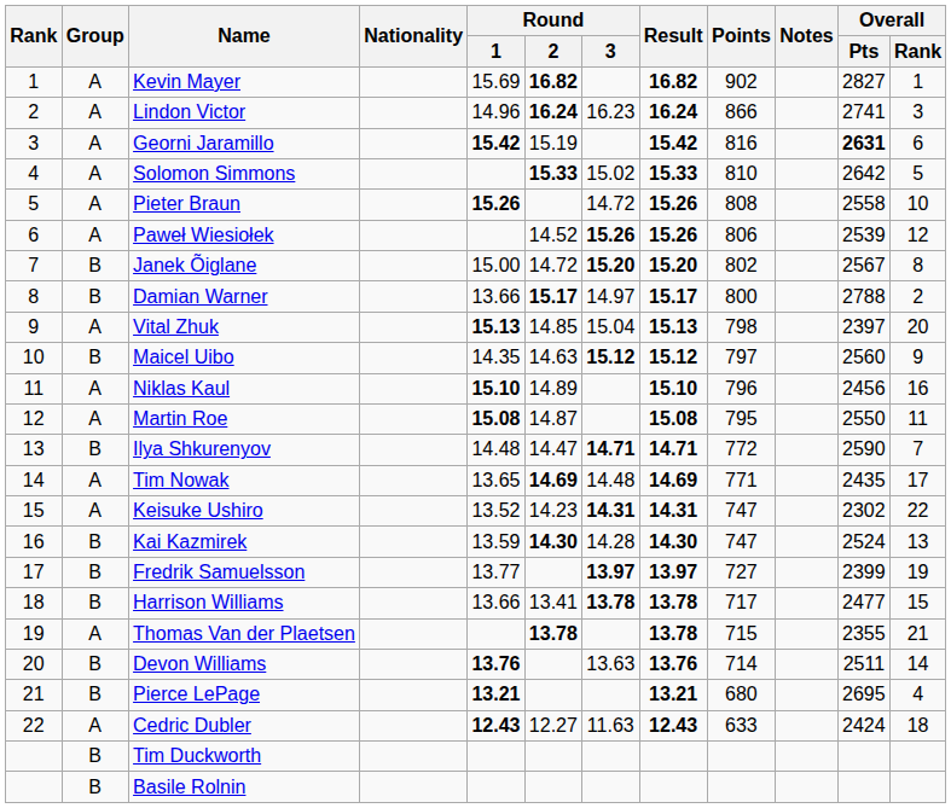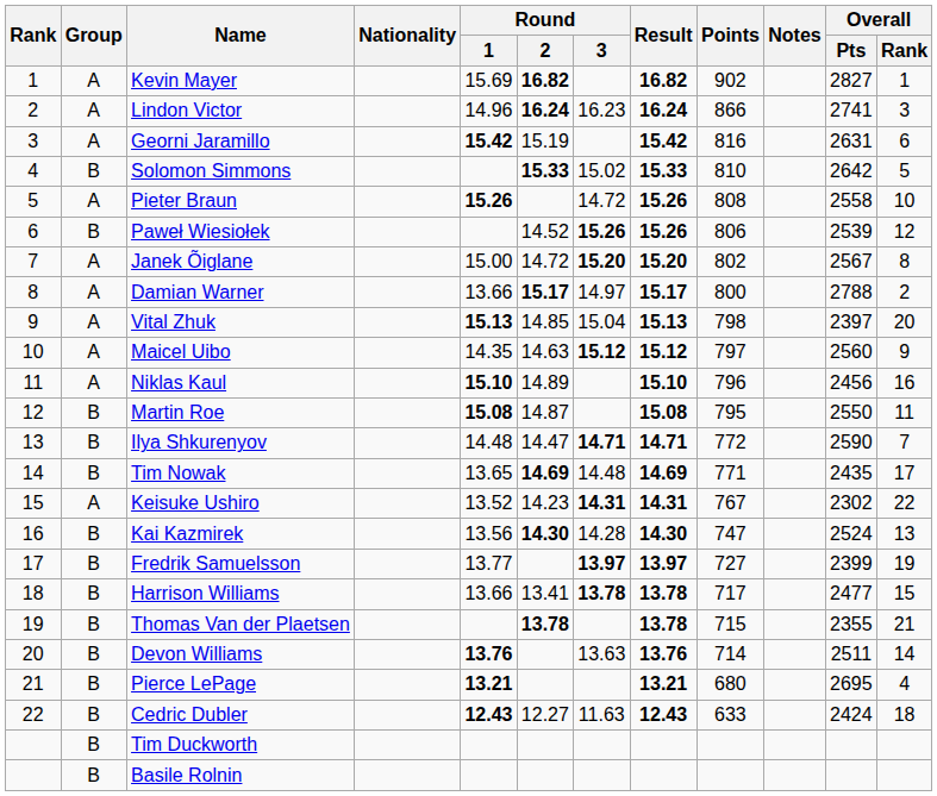Georni Jaramillo | Overall / Pts: bold -> normal
Solomon Simmons | Group: A -> B
Paweł Wiesiołek | Group: A -> B
Janek Õiglane | Group: B -> A
Damian Warner | Group: B -> A
Maicel Uibo | Group: B -> A
Martin Roe | Group: A -> B
Tim Nowak | Group: A -> B
Keisuke Ushiro | Points: 747 -> 767
Kai Kazmirek | Round / 1: 13.59 -> 13.56
Thomas Van der Plaetsen | Group: A -> B
Cedric Dubler | Group: A -> B
